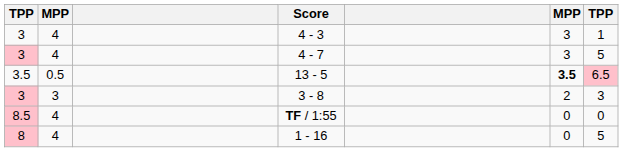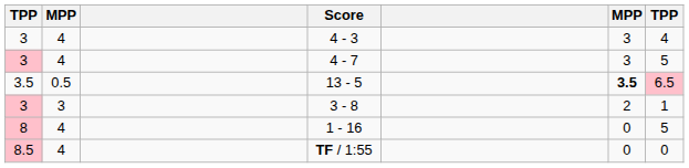4 - 3 | column 7: 1 -> 4
3 - 8 | column 7: 3 -> 1
rows swapped: TF / 1:55 <-> 1 - 16
